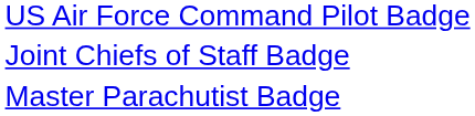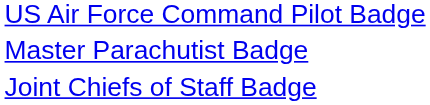rows swapped: Master Parachutist Badge <-> Joint Chiefs of Staff Badge
